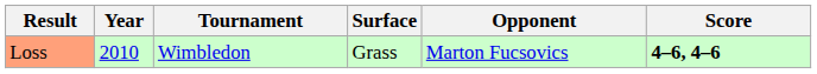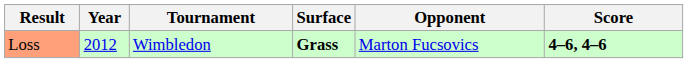Loss | Year: 2010 -> 2012
Loss | Surface: normal -> bold
